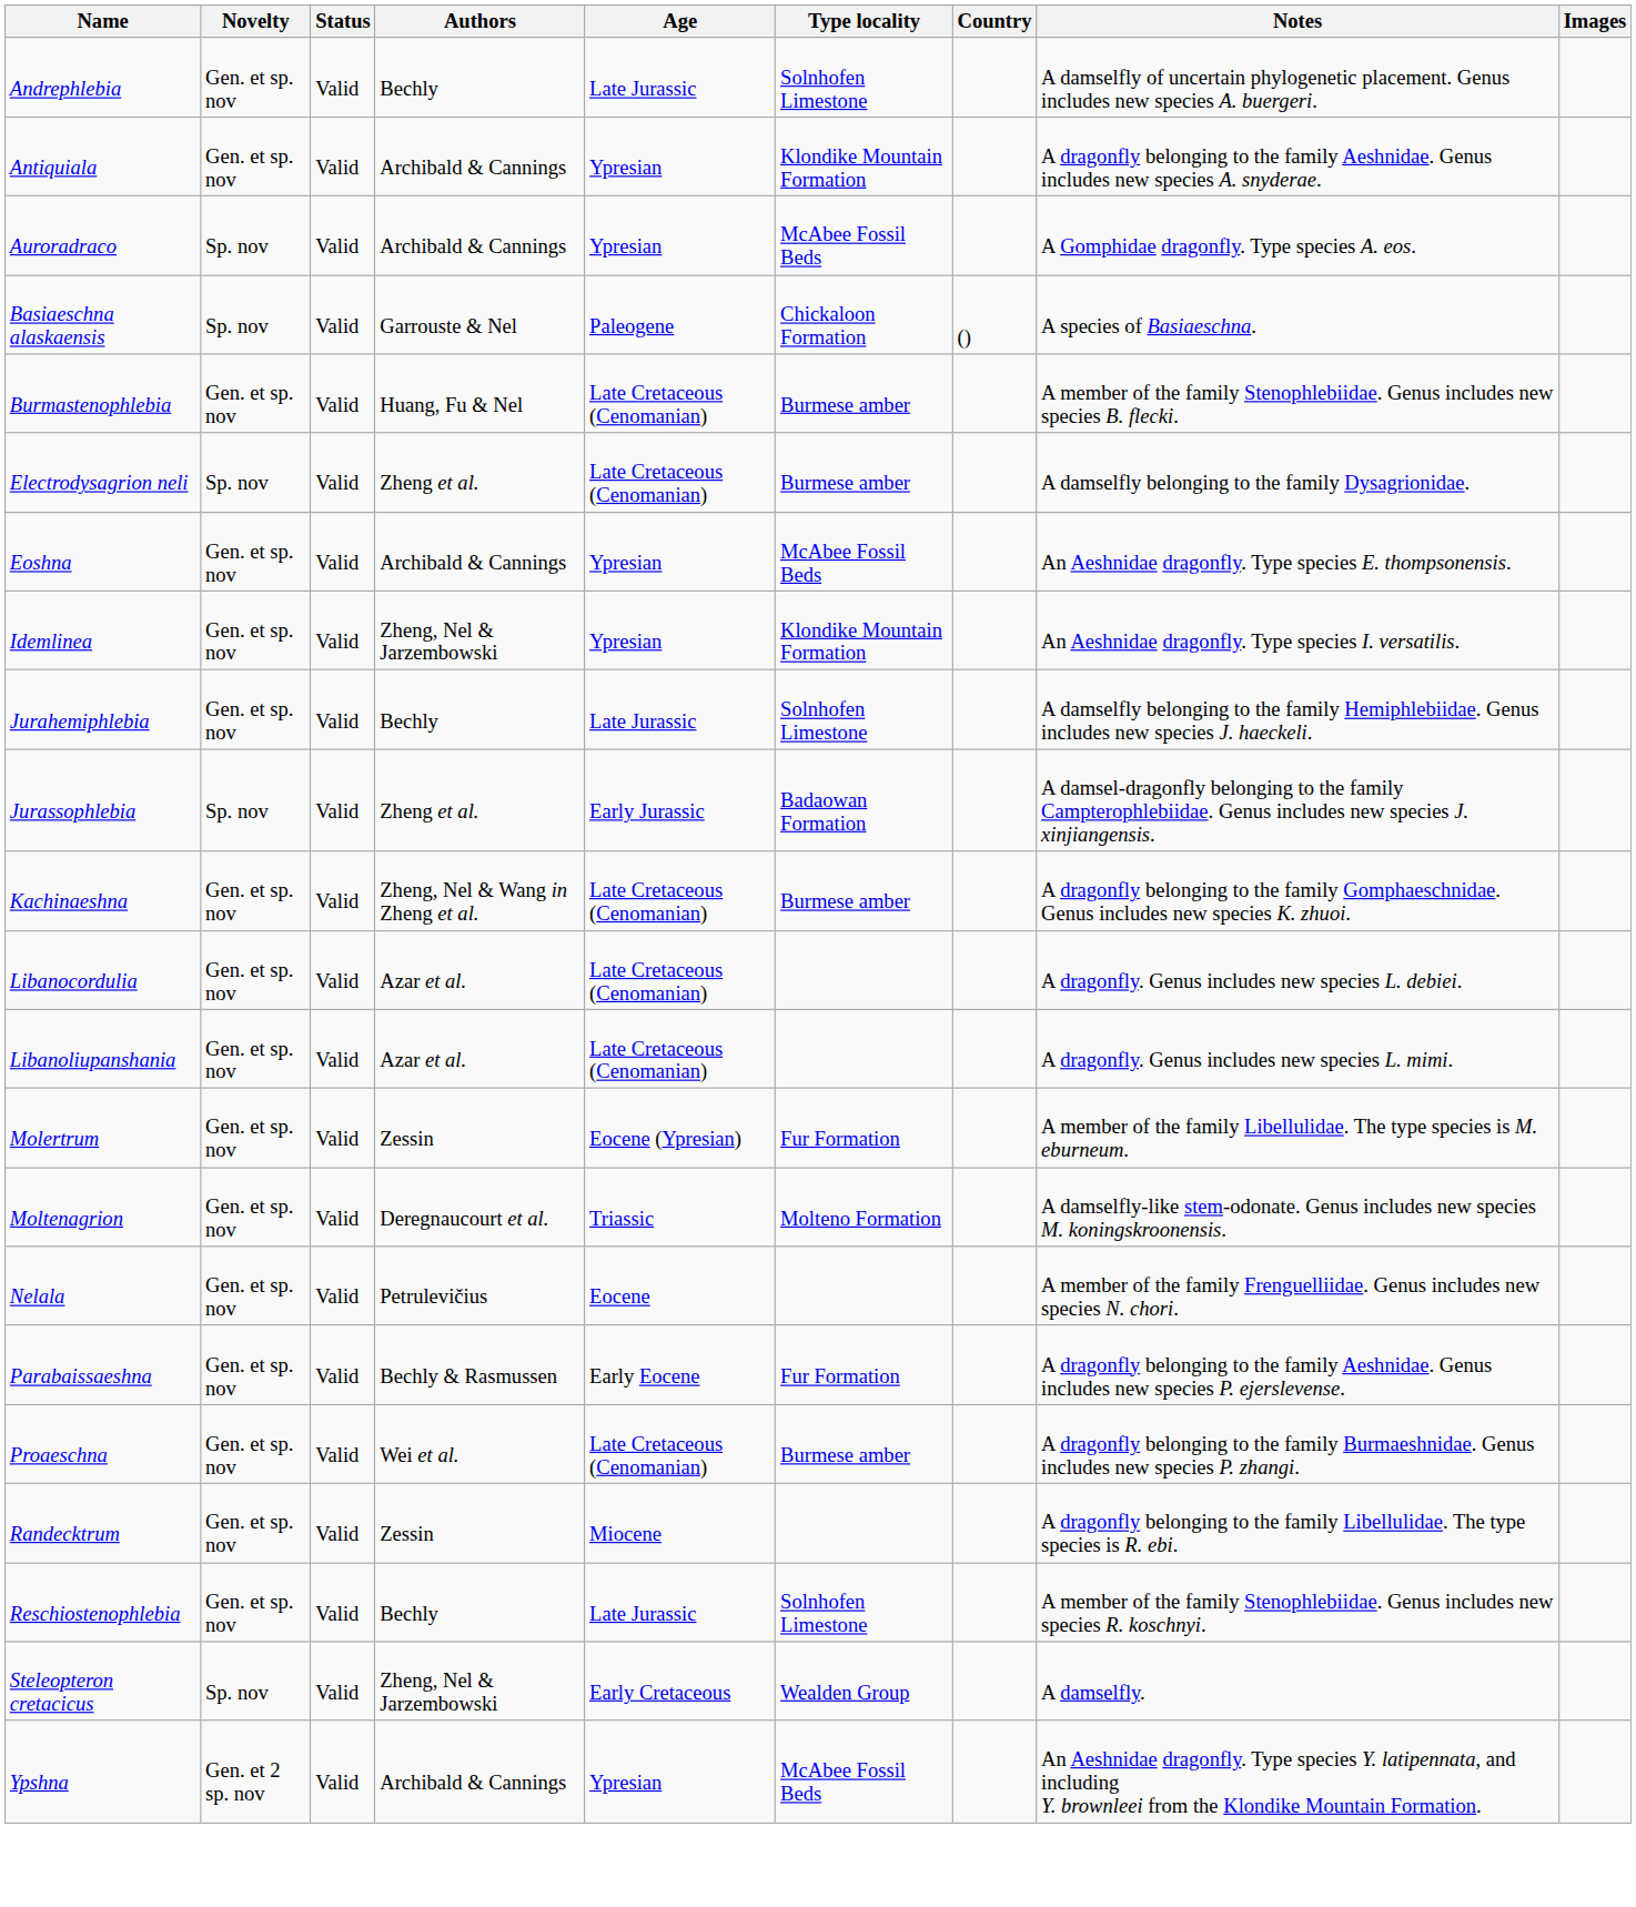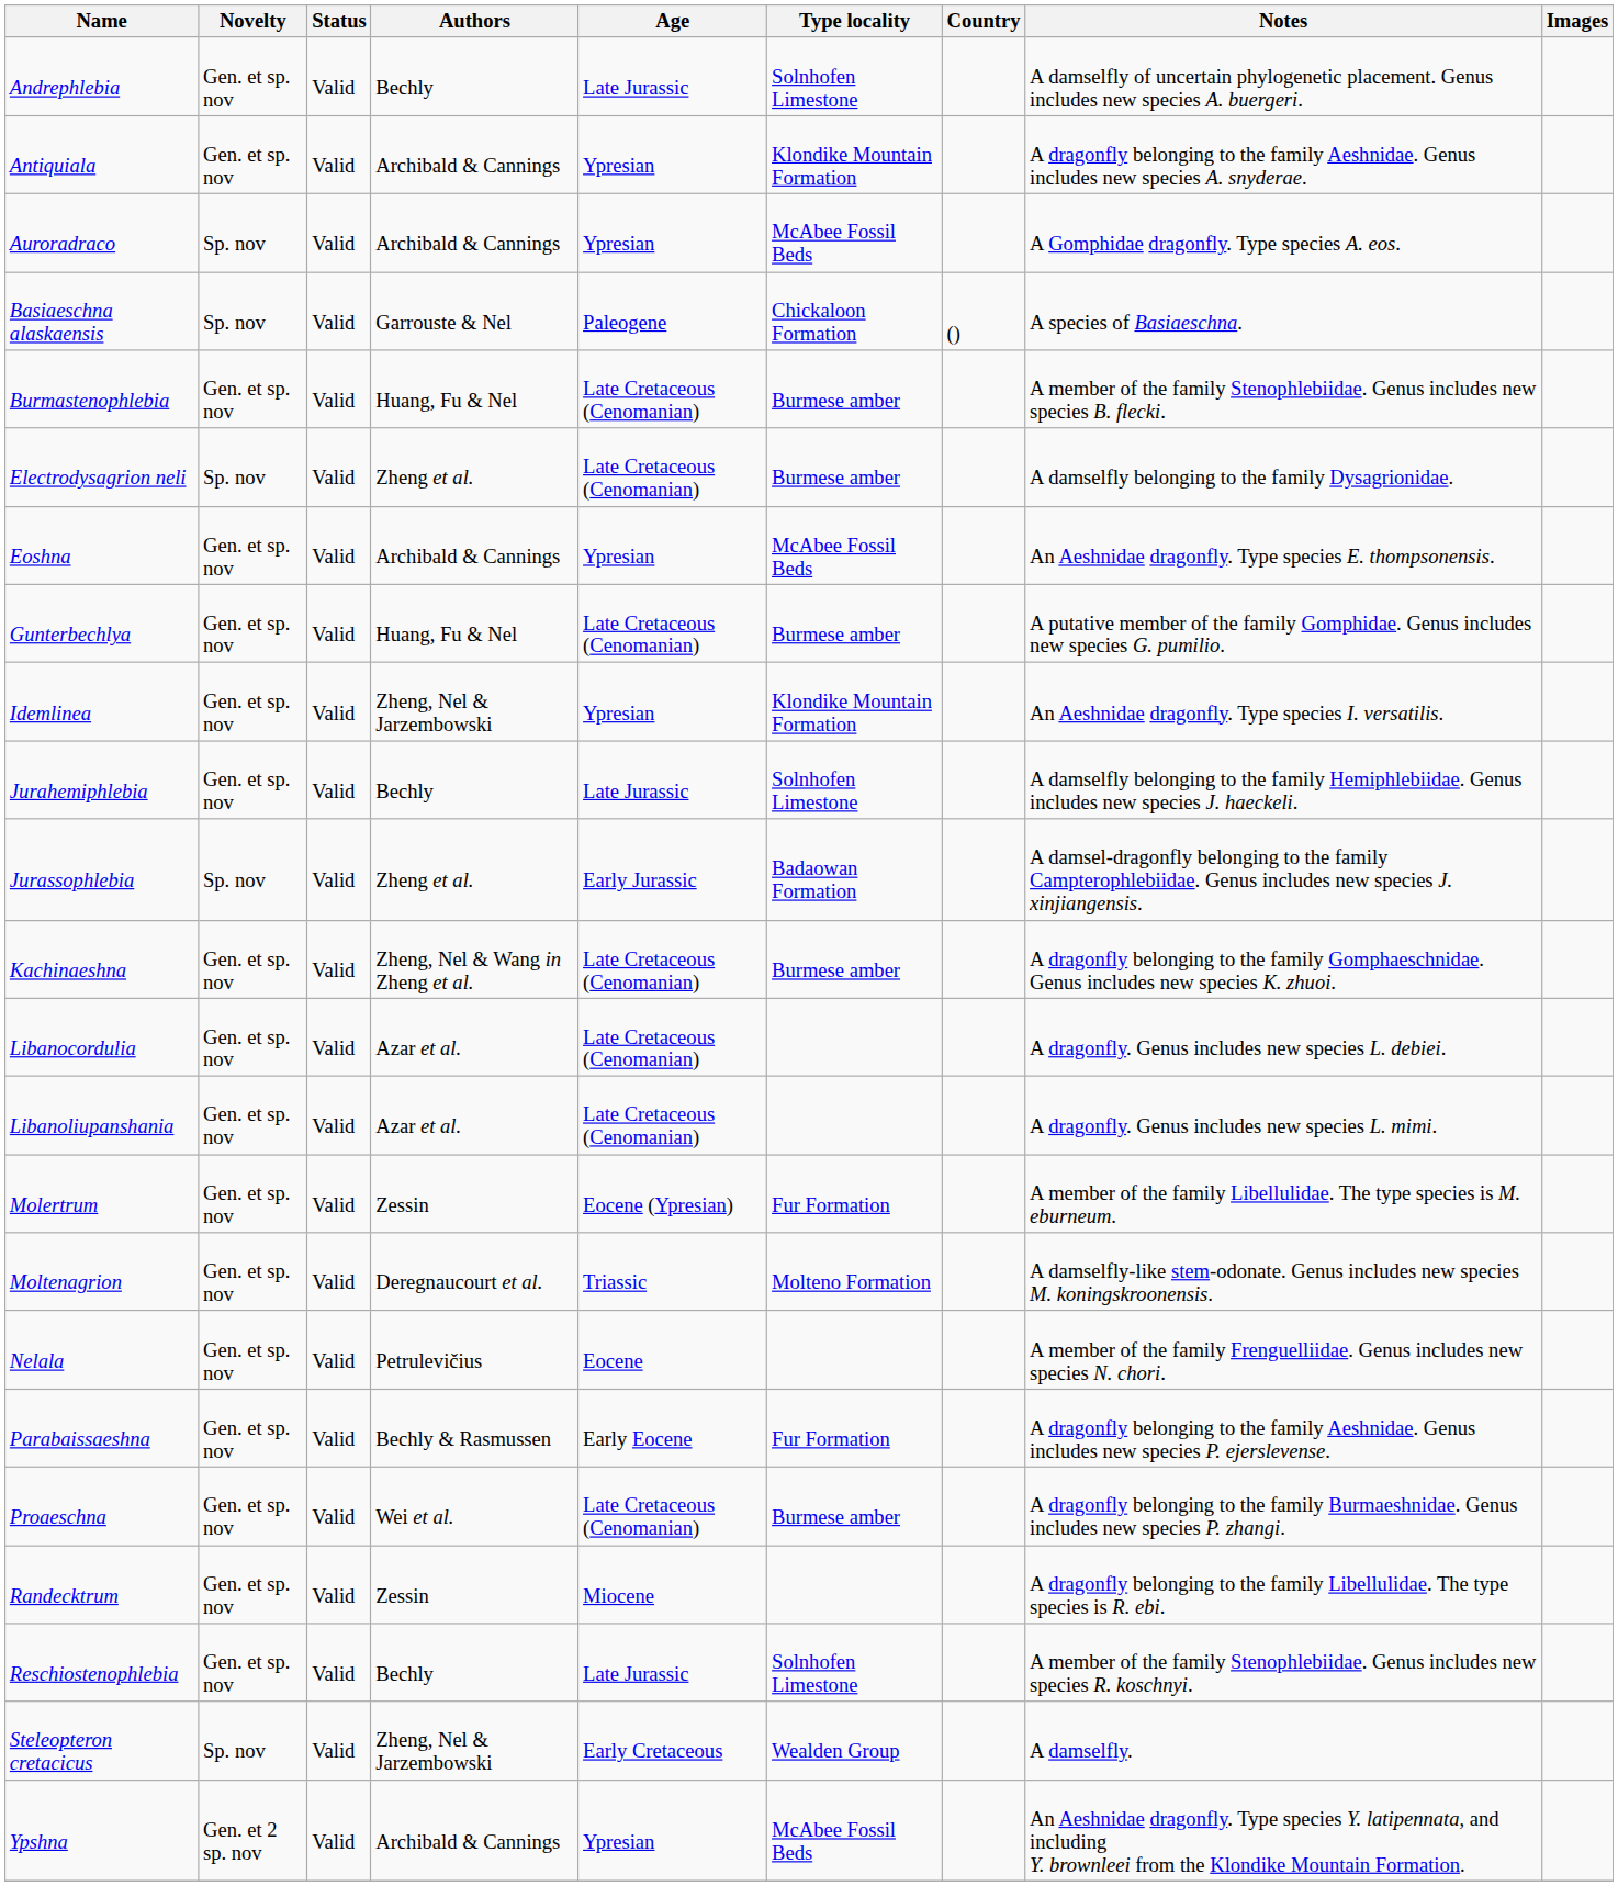+ row: Gunterbechlya | Gen. et sp. nov | Valid | Huang, Fu & Nel | Late Cretaceous (Cenomanian) | Burmese amber | A putative member of the family Gomphidae. Genus includes new species G. pumilio.
